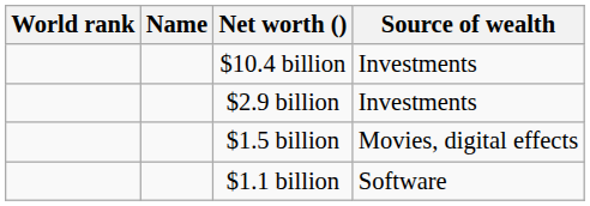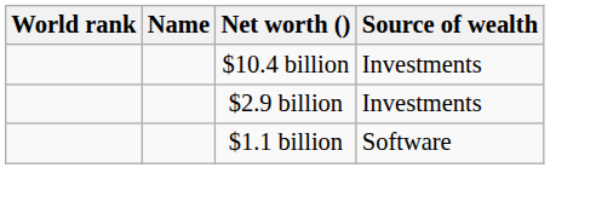- row: $1.5 billion | Movies, digital effects
